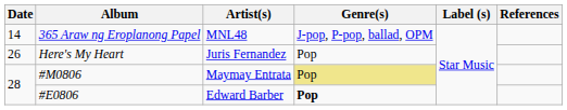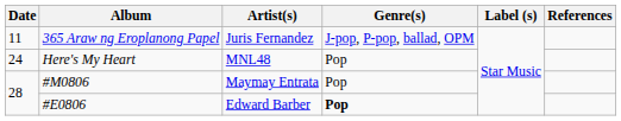365 Araw ng Eroplanong Papel | Date: 14 -> 11
365 Araw ng Eroplanong Papel | Artist(s): MNL48 -> Juris Fernandez
Here's My Heart | Date: 26 -> 24
Here's My Heart | Artist(s): Juris Fernandez -> MNL48
#M0806 | Genre(s): khaki background -> no background
